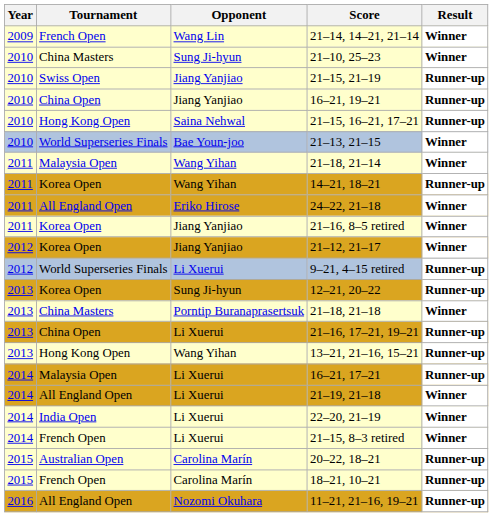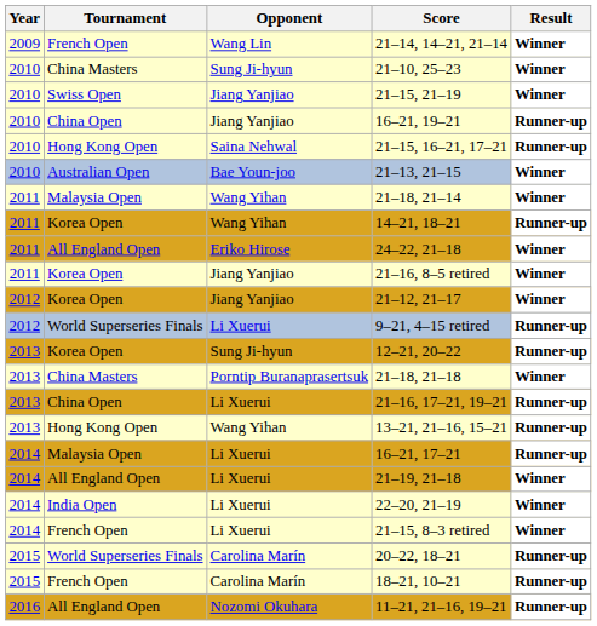21–15, 21–19 | Result: Runner-up -> Winner
21–13, 21–15 | Tournament: World Superseries Finals -> Australian Open
20–22, 18–21 | Tournament: Australian Open -> World Superseries Finals
